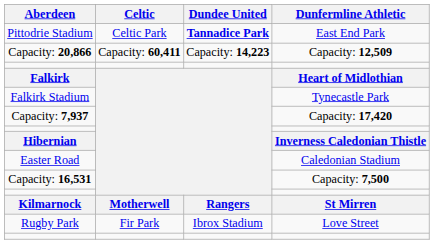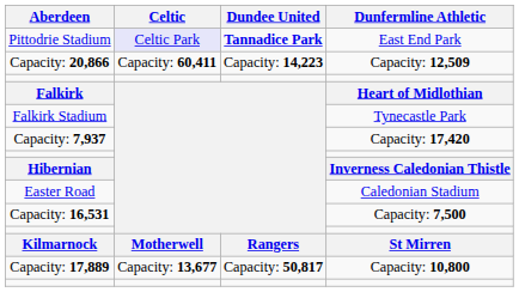Pittodrie Stadium | Celtic: no background -> lavender background
- row: Rugby Park | Fir Park | Ibrox Stadium | Love Street
+ row: Capacity: 17,889 | Capacity: 13,677 | Capacity: 50,817 | Capacity: 10,800
